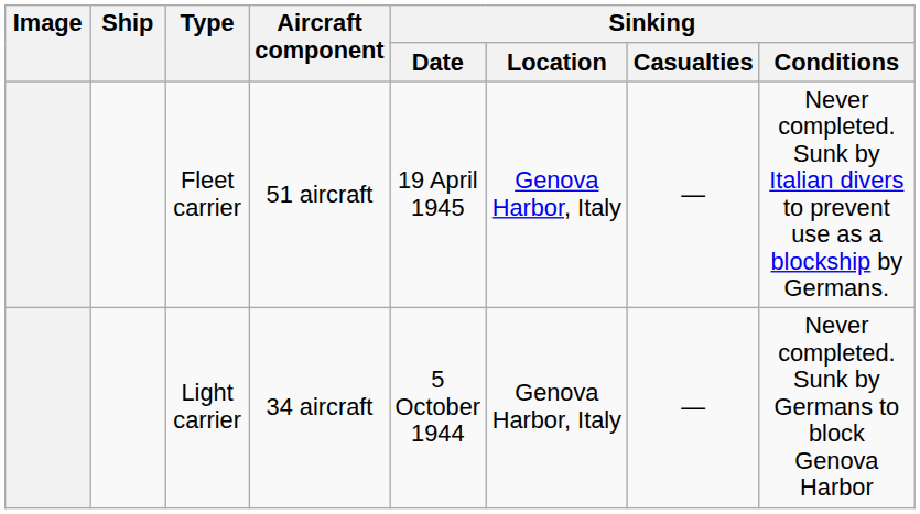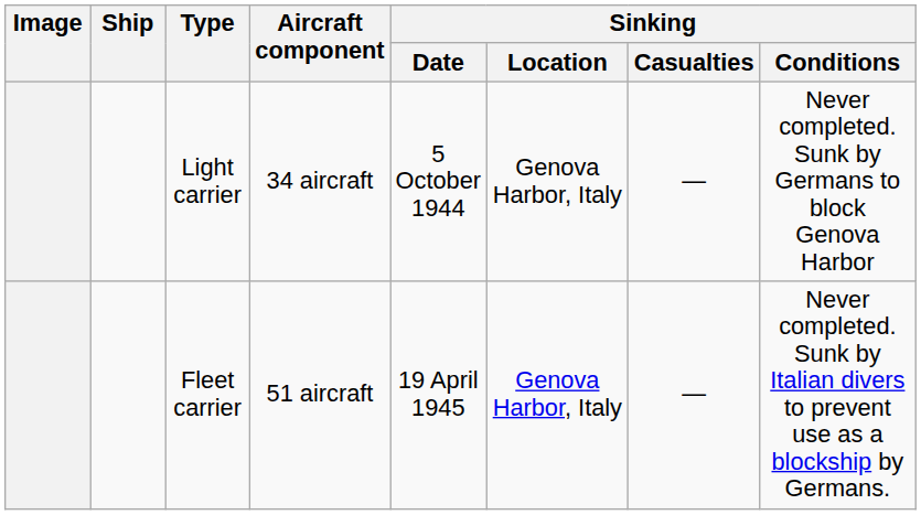rows swapped: Fleet carrier <-> Light carrier
